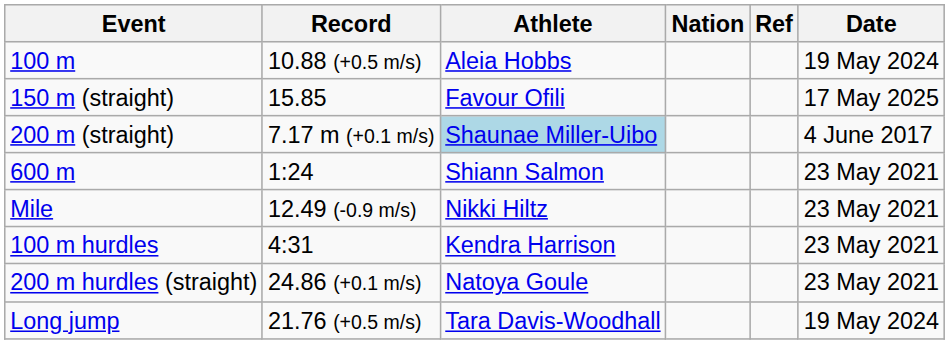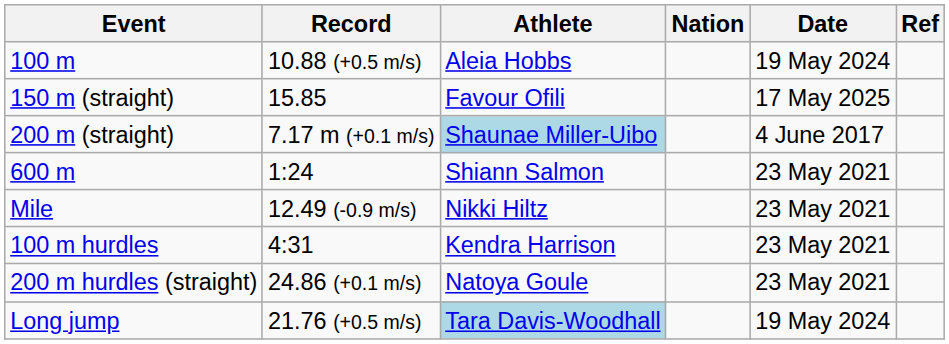columns swapped: Date <-> Ref
Long jump | Athlete: no background -> lightblue background
